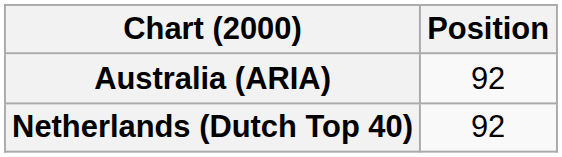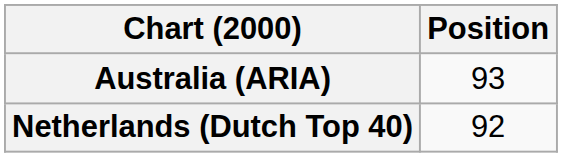Australia (ARIA) | Position: 92 -> 93
